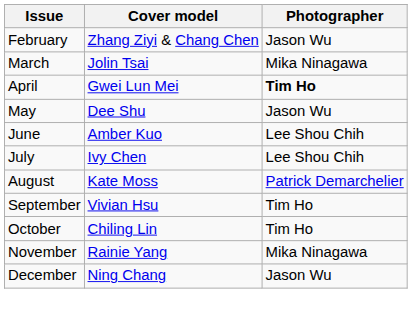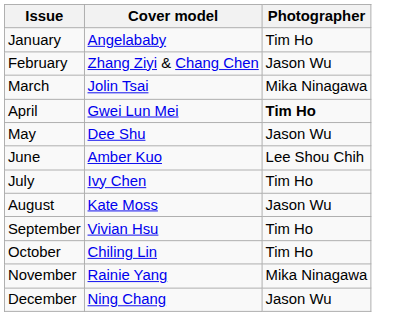+ row: January | Angelababy | Tim Ho
July | Photographer: Lee Shou Chih -> Tim Ho
August | Photographer: Patrick Demarchelier -> Jason Wu
